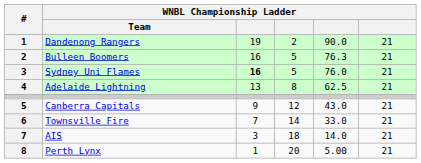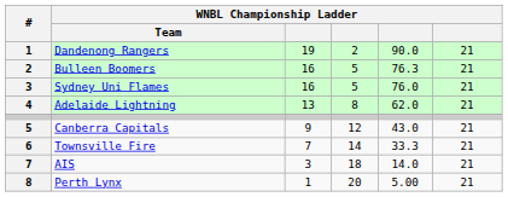Sydney Uni Flames | column 3: bold -> normal
Adelaide Lightning | column 5: 62.5 -> 62.0
Townsville Fire | column 5: 33.0 -> 33.3
